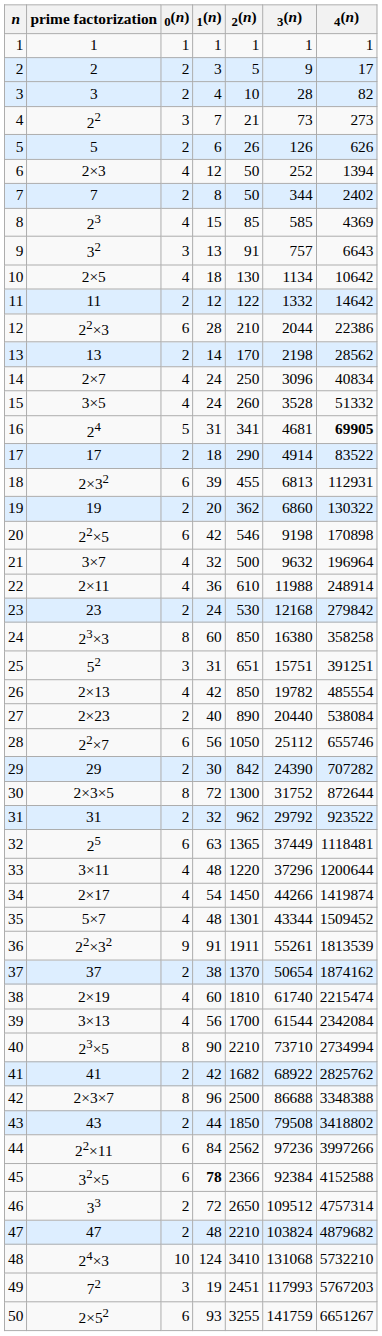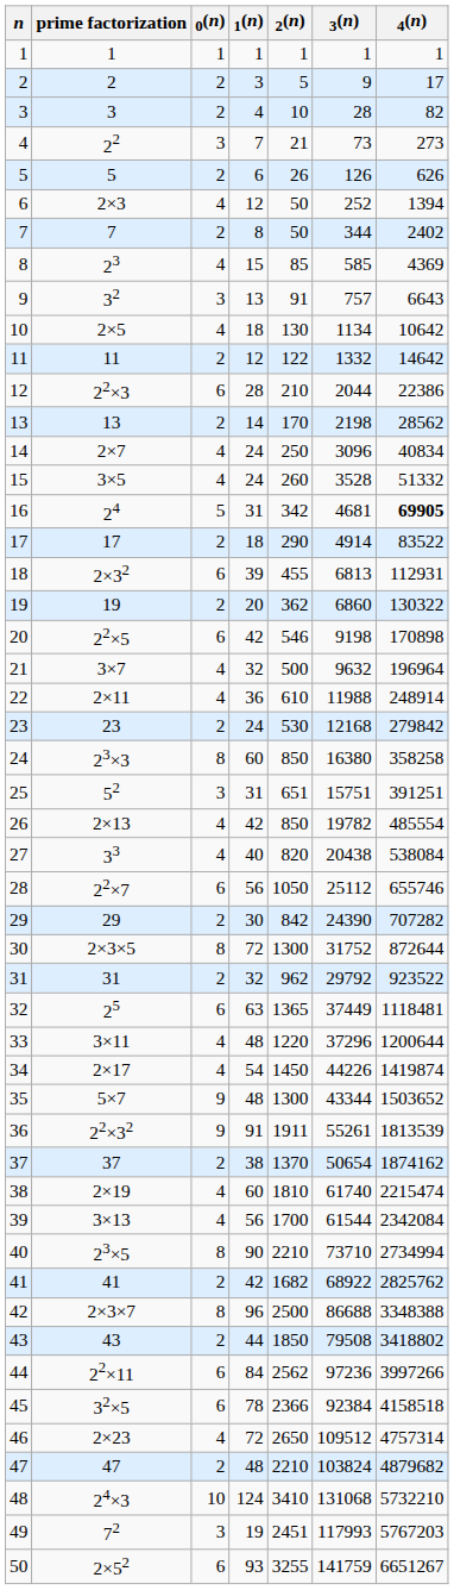16 | 2(n): 341 -> 342
27 | prime factorization: 2×23 -> 33
27 | 0(n): 2 -> 4
27 | 2(n): 890 -> 820
27 | 3(n): 20440 -> 20438
34 | 3(n): 44266 -> 44226
35 | 0(n): 4 -> 9
35 | 2(n): 1301 -> 1300
35 | 4(n): 1509452 -> 1503652
45 | 1(n): bold -> normal
45 | 4(n): 4152588 -> 4158518
46 | prime factorization: 33 -> 2×23
46 | 0(n): 2 -> 4
